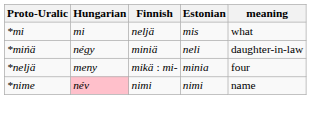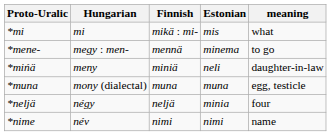*mi | Finnish: neljä -> mikä : mi-
+ row: *mene- | megy : men- | mennä | minema | to go
*mińä | Hungarian: négy -> meny
+ row: *muna | mony (dialectal) | muna | muna | egg, testicle
*neljä | Hungarian: meny -> négy
*neljä | Finnish: mikä : mi- -> neljä
*nime | Hungarian: pink background -> no background
